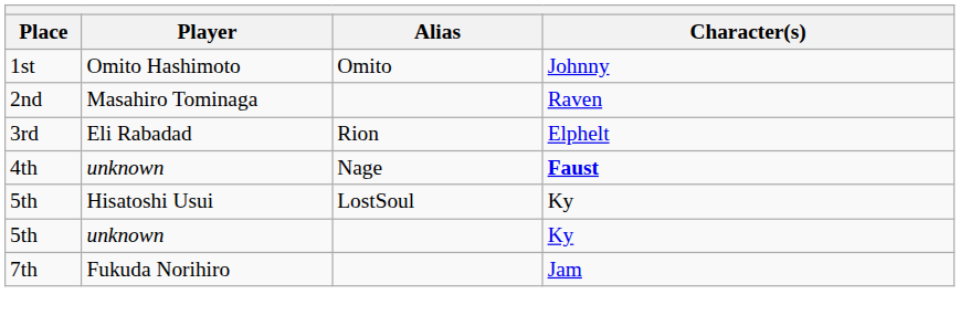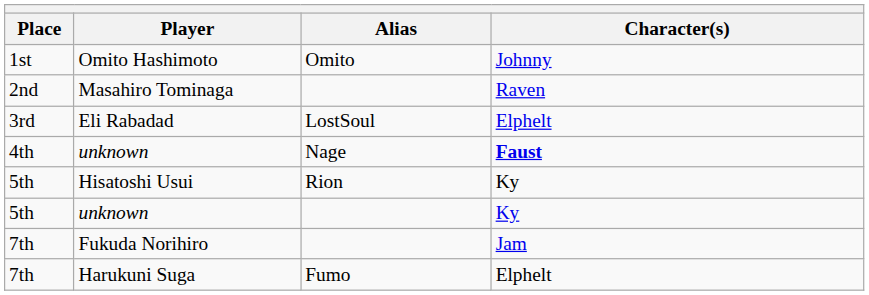Eli Rabadad | Alias: Rion -> LostSoul
Hisatoshi Usui | Alias: LostSoul -> Rion
+ row: 7th | Harukuni Suga | Fumo | Elphelt
